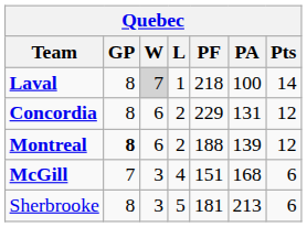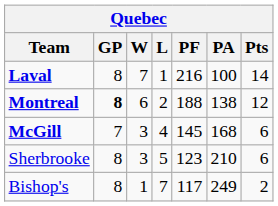Laval | W: lightgrey background -> no background
Laval | PF: 218 -> 216
- row: Concordia | 8 | 6 | 2 | 229 | 131 | 12
Montreal | PA: 139 -> 138
McGill | PF: 151 -> 145
Sherbrooke | PF: 181 -> 123
Sherbrooke | PA: 213 -> 210
+ row: Bishop's | 8 | 1 | 7 | 117 | 249 | 2
